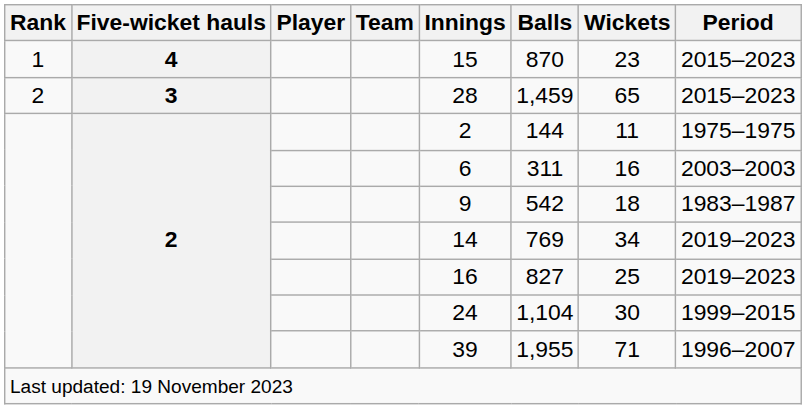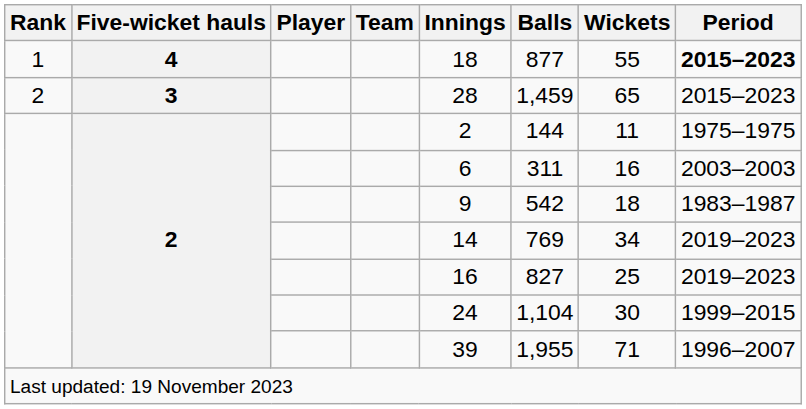1 | Innings: 15 -> 18
1 | Balls: 870 -> 877
1 | Wickets: 23 -> 55
1 | Period: normal -> bold
